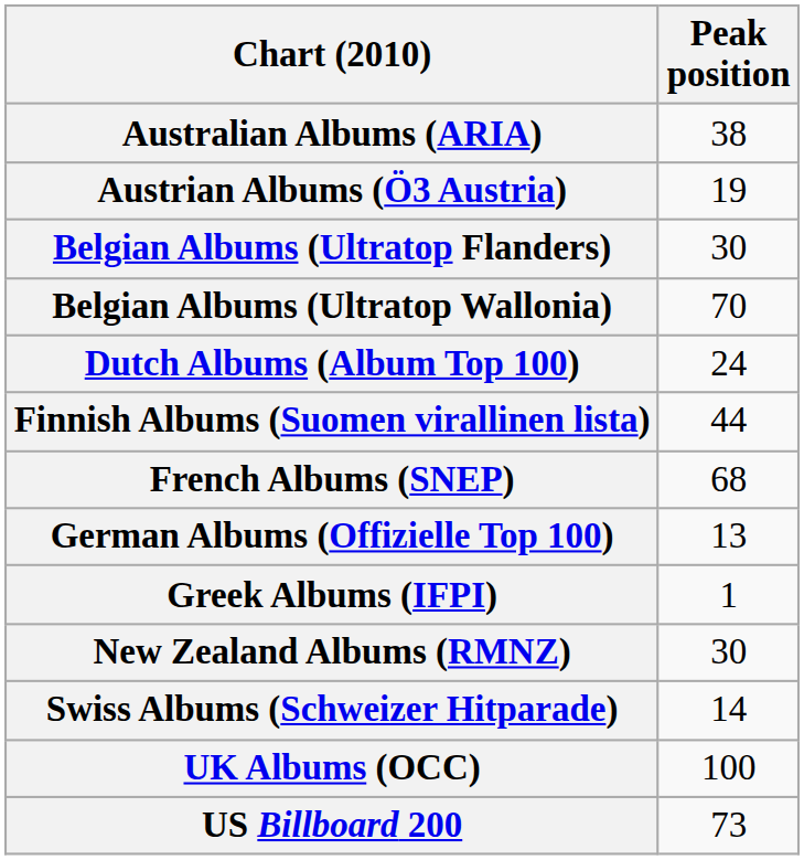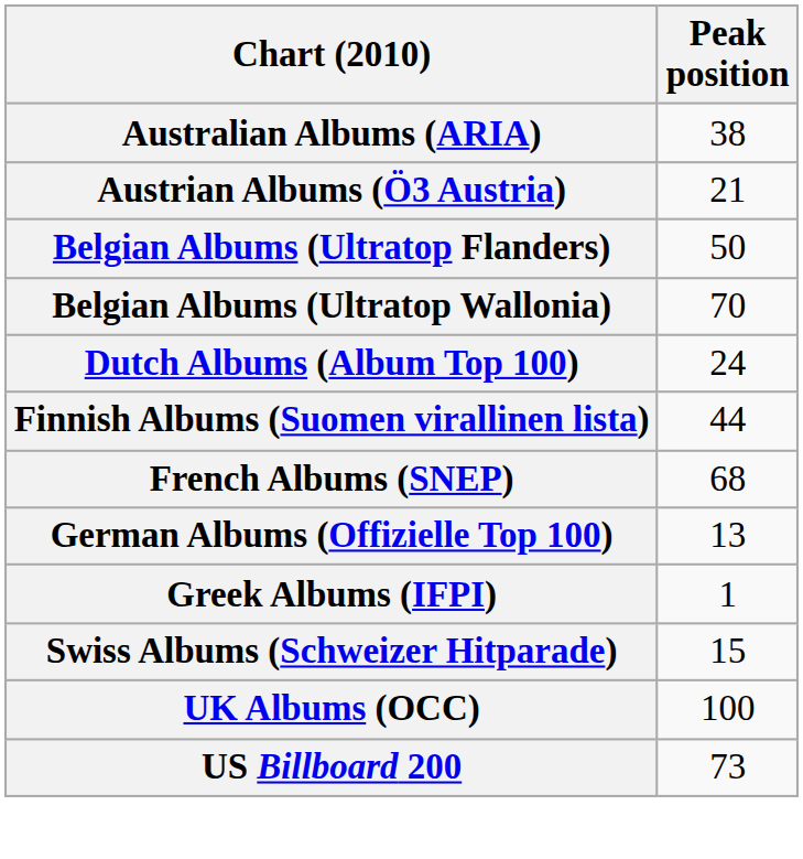Austrian Albums (Ö3 Austria) | Peak position: 19 -> 21
Belgian Albums (Ultratop Flanders) | Peak position: 30 -> 50
- row: New Zealand Albums (RMNZ) | 30
Swiss Albums (Schweizer Hitparade) | Peak position: 14 -> 15
